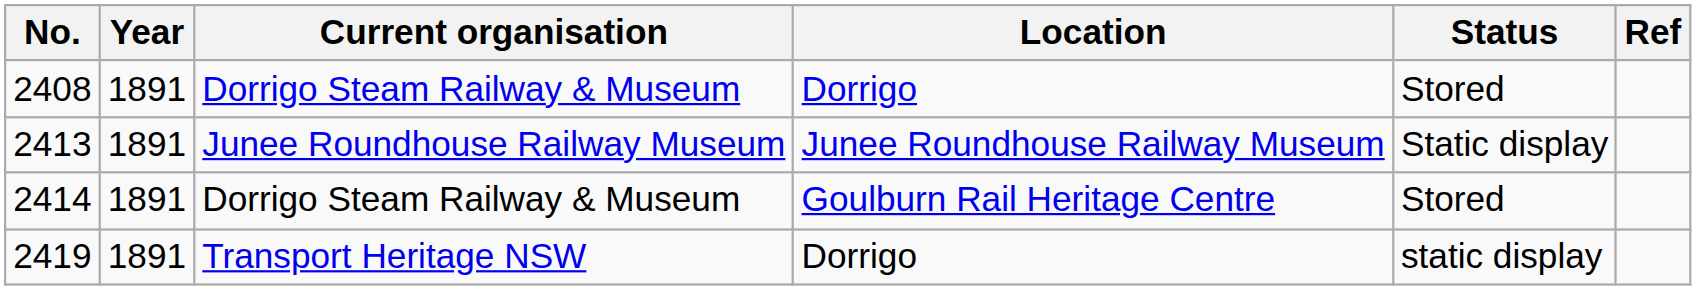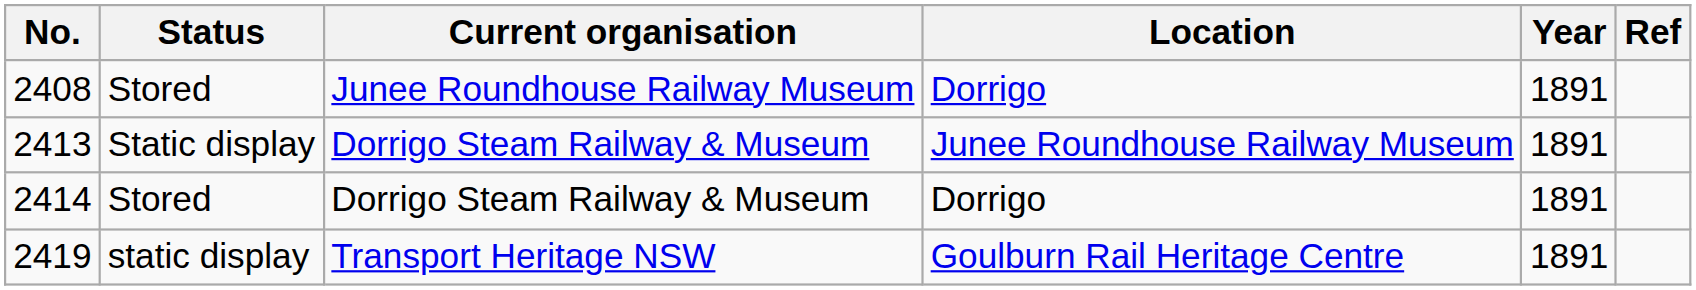columns swapped: Year <-> Status
2408 | Current organisation: Dorrigo Steam Railway & Museum -> Junee Roundhouse Railway Museum
2413 | Current organisation: Junee Roundhouse Railway Museum -> Dorrigo Steam Railway & Museum
2414 | Location: Goulburn Rail Heritage Centre -> Dorrigo
2419 | Location: Dorrigo -> Goulburn Rail Heritage Centre
